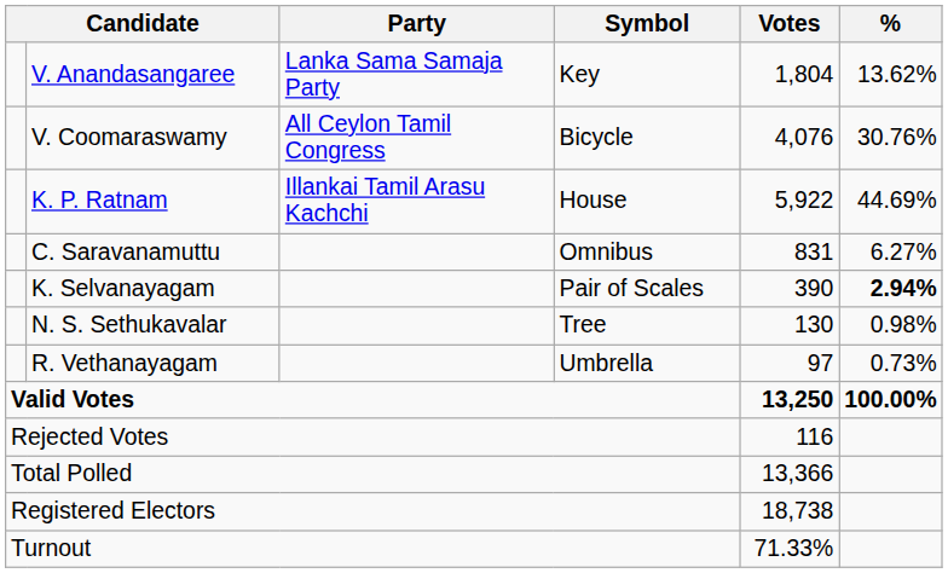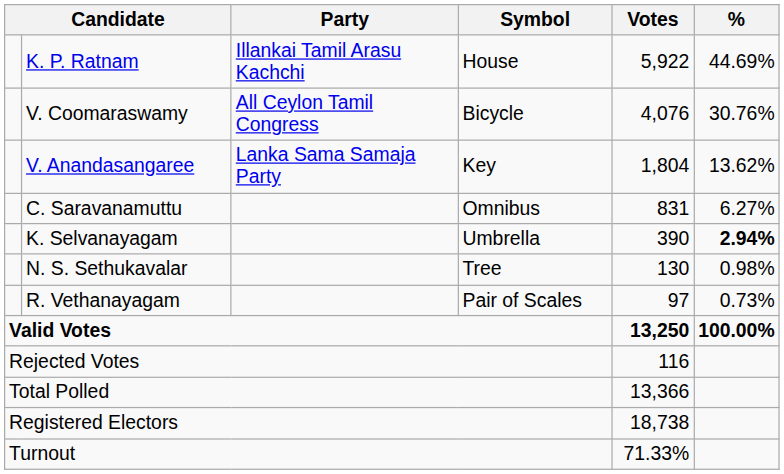rows swapped: K. P. Ratnam <-> V. Anandasangaree
K. Selvanayagam | Symbol: Pair of Scales -> Umbrella
R. Vethanayagam | Symbol: Umbrella -> Pair of Scales
